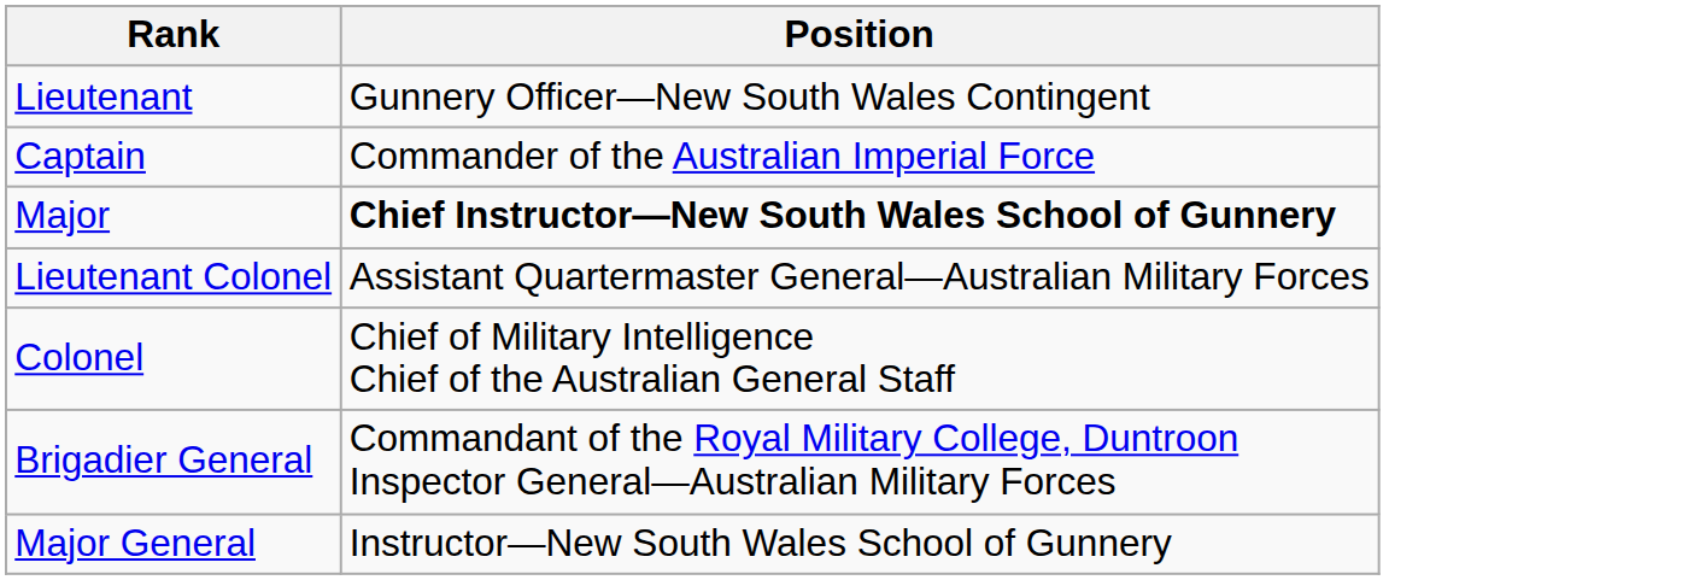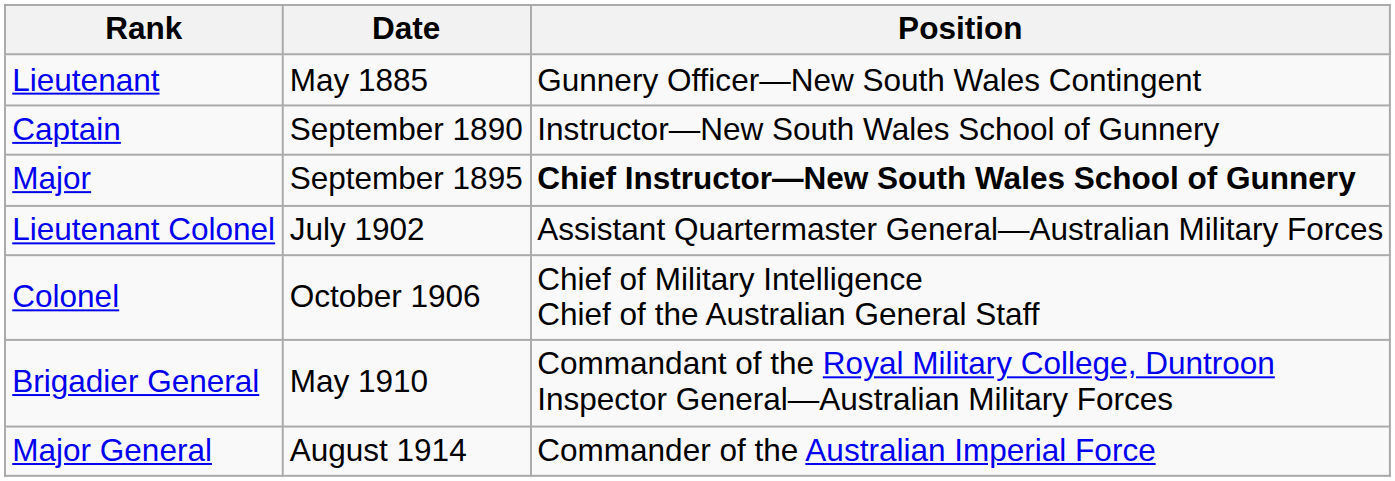+ column: Date | May 1885 | September 1890 | September 1895 | July 1902 | October 1906 | May 1910 | August 1914
Captain | Position: Commander of the Australian Imperial Force -> Instructor—New South Wales School of Gunnery
Major General | Position: Instructor—New South Wales School of Gunnery -> Commander of the Australian Imperial Force
